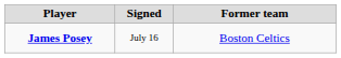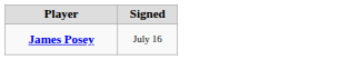- column: Former team | Boston Celtics
